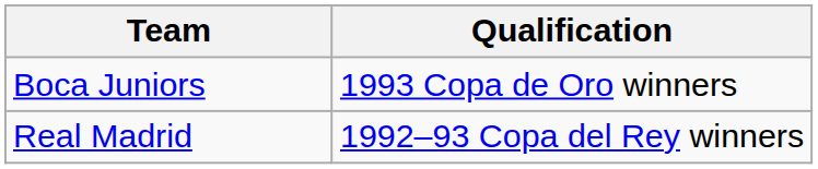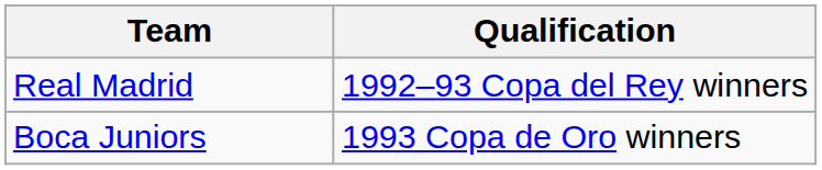rows swapped: Boca Juniors <-> Real Madrid
